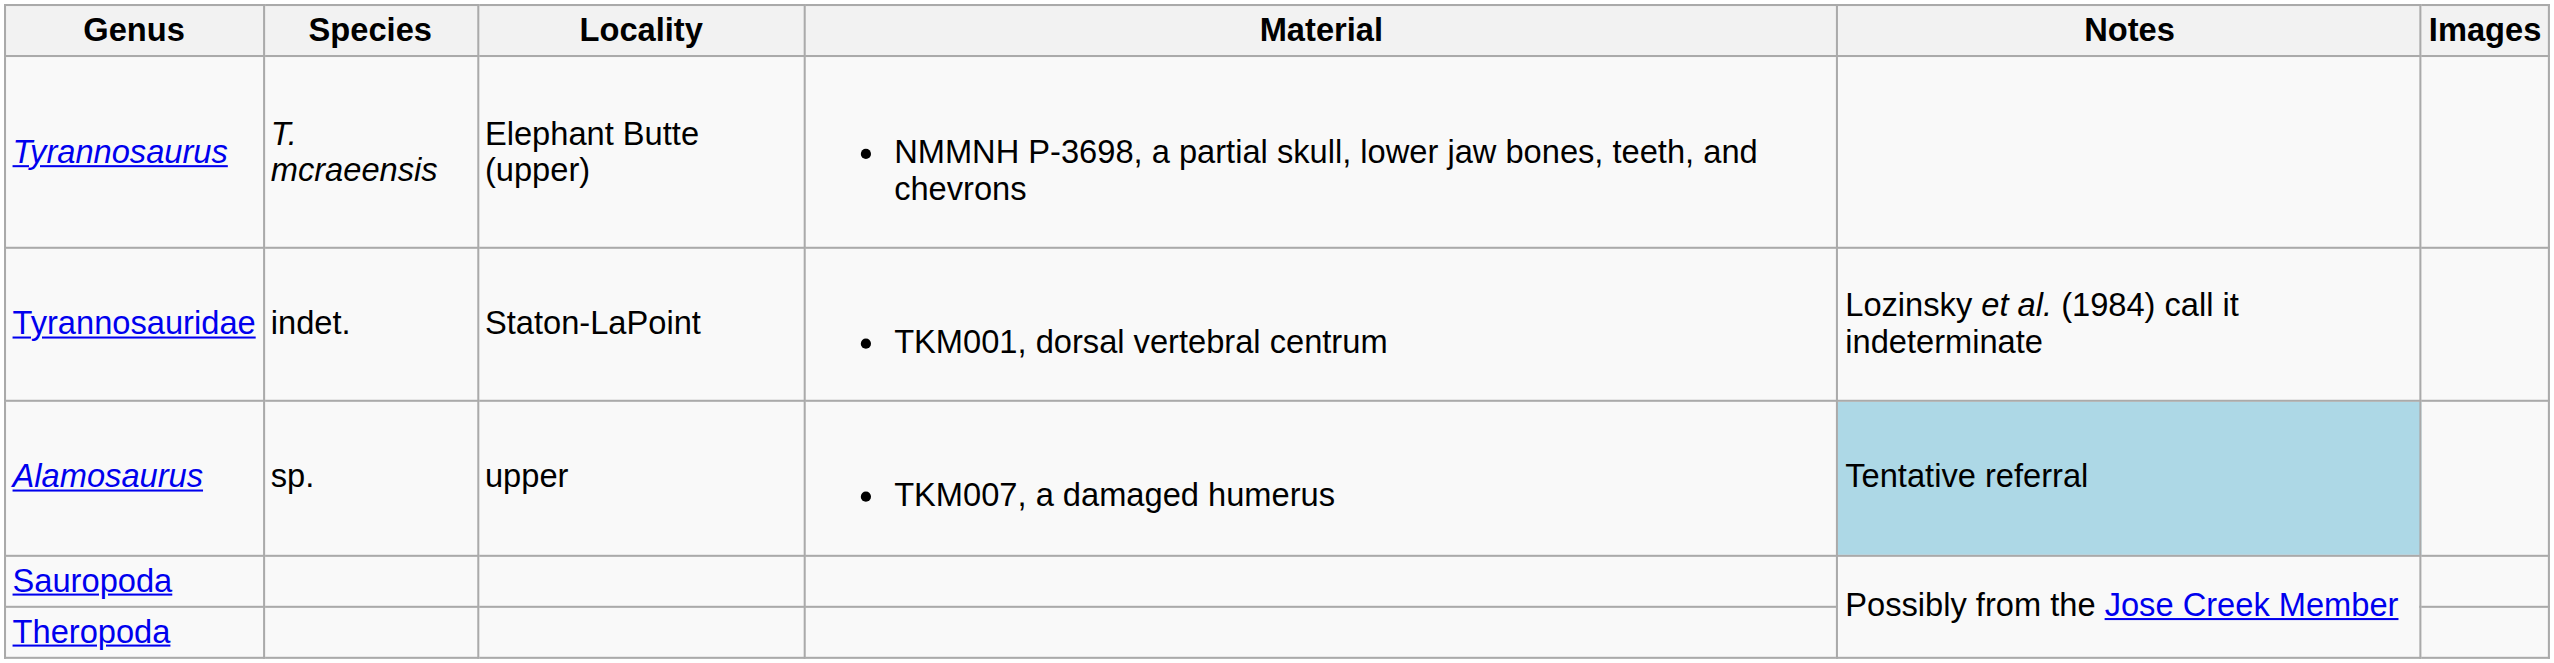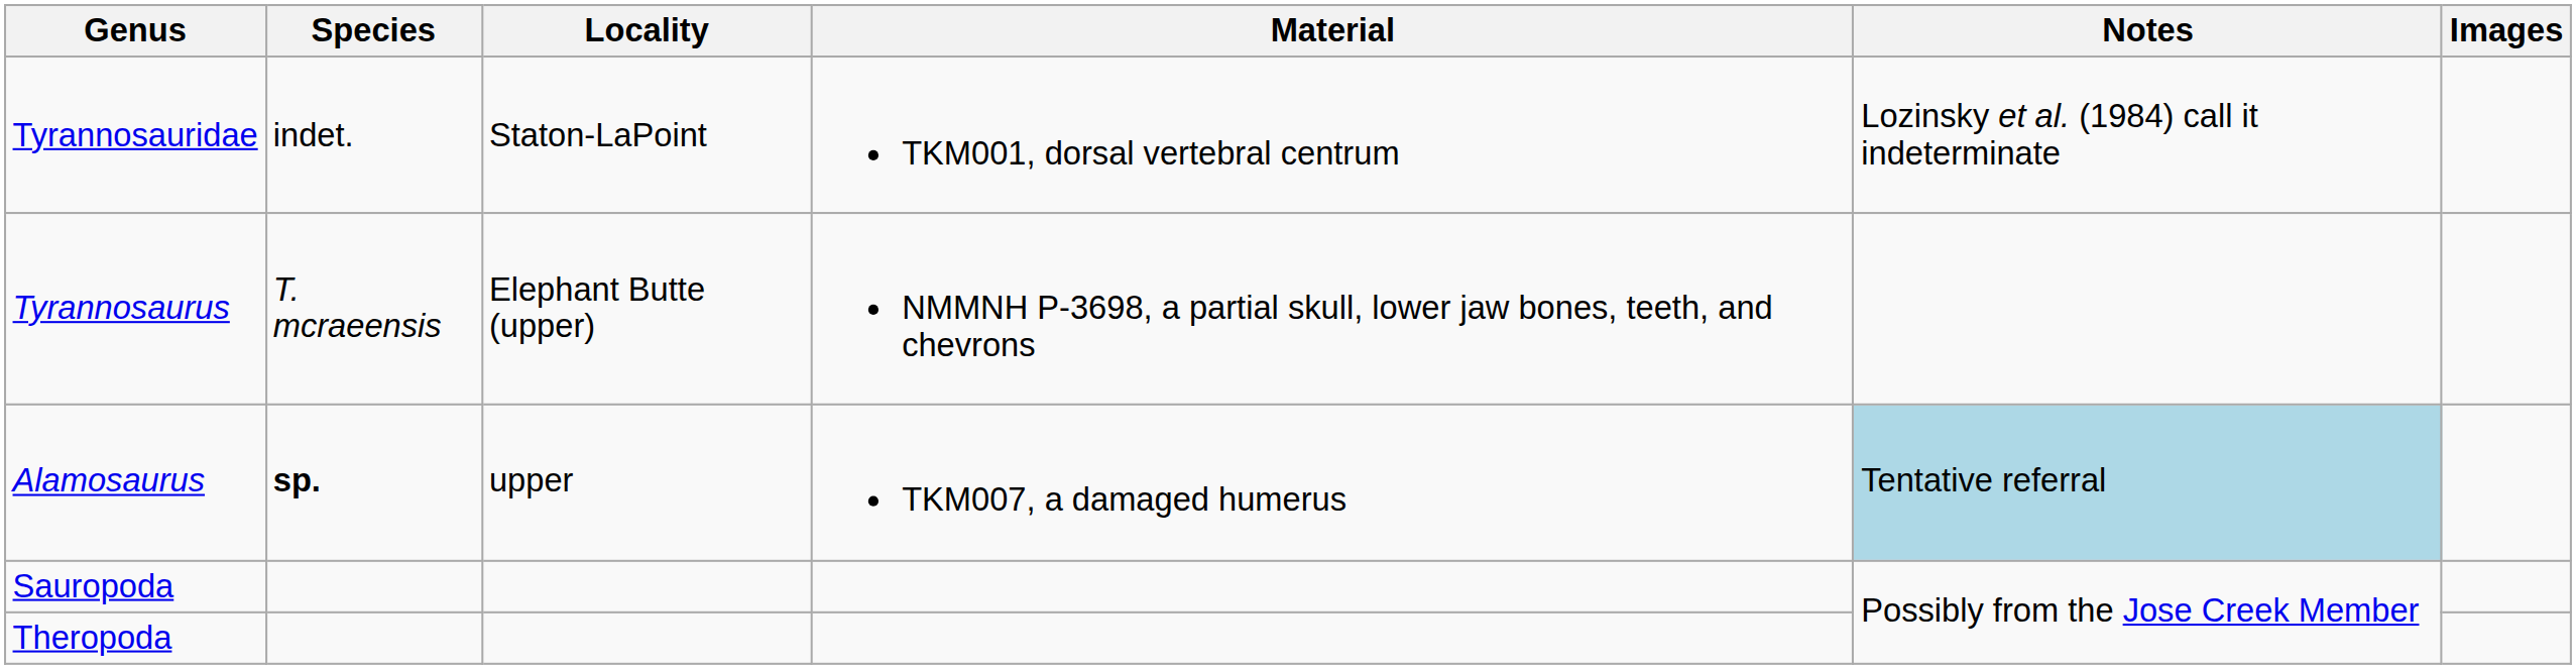rows swapped: Tyrannosauridae <-> Tyrannosaurus
Alamosaurus | Species: normal -> bold
